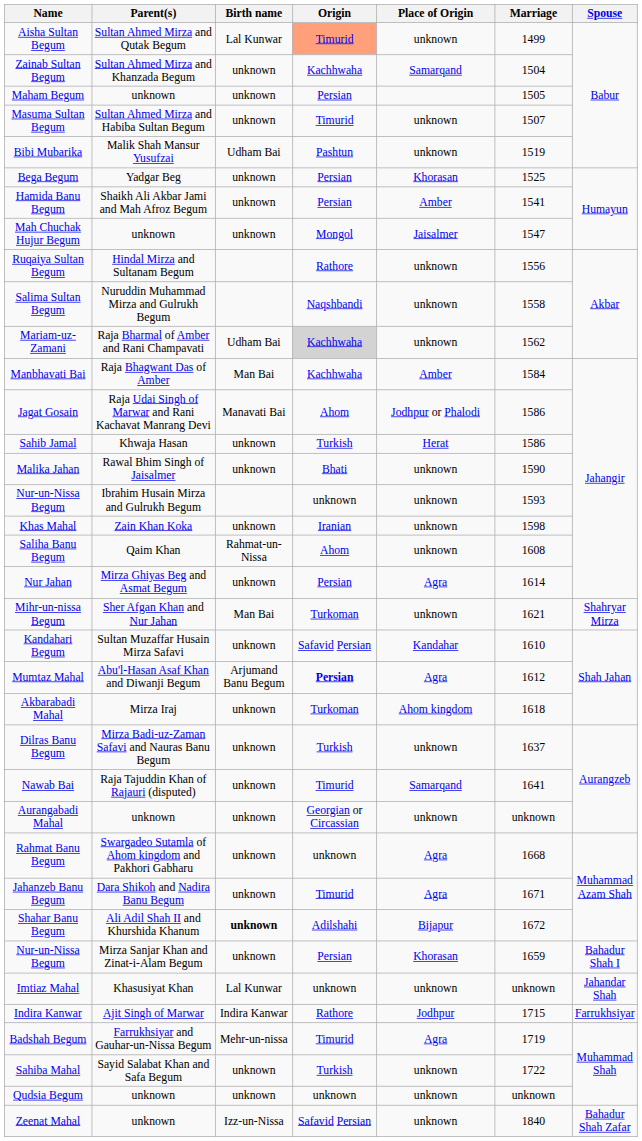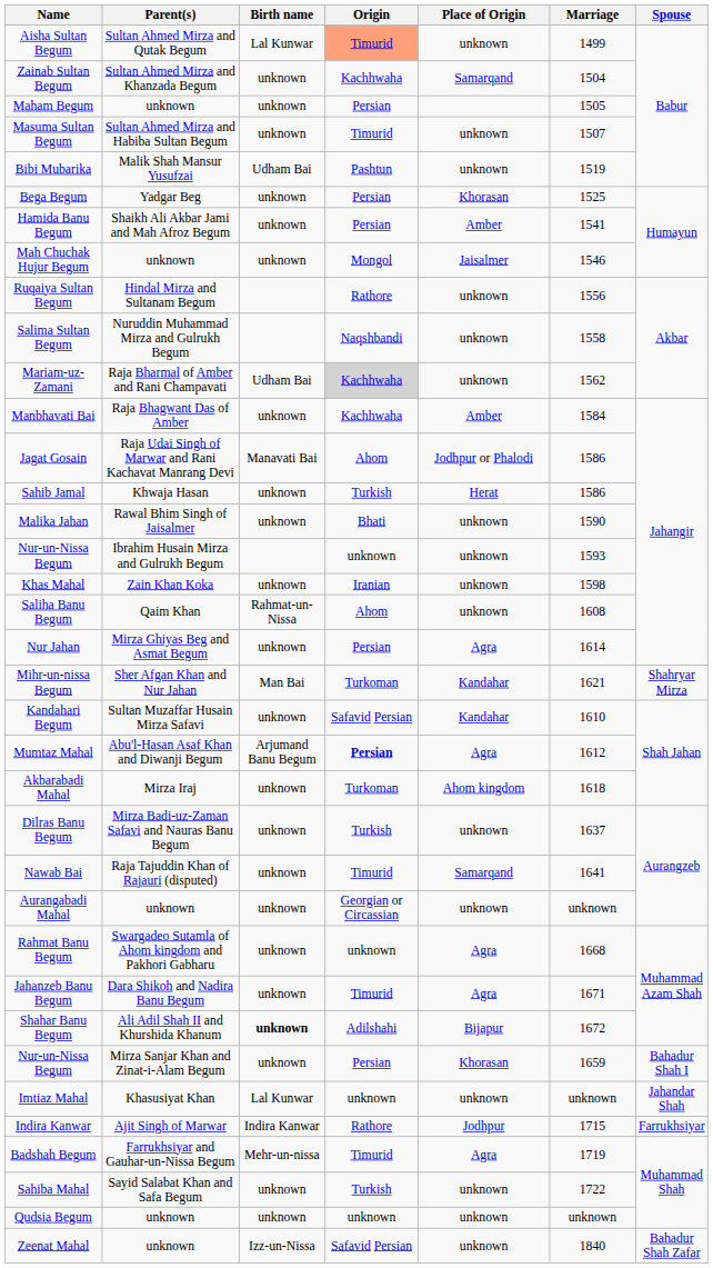Mah Chuchak Hujur Begum | Marriage: 1547 -> 1546
Manbhavati Bai | Birth name: Man Bai -> unknown
Mihr-un-nissa Begum | Place of Origin: unknown -> Kandahar
